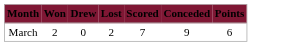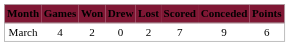+ column: Games | 4
